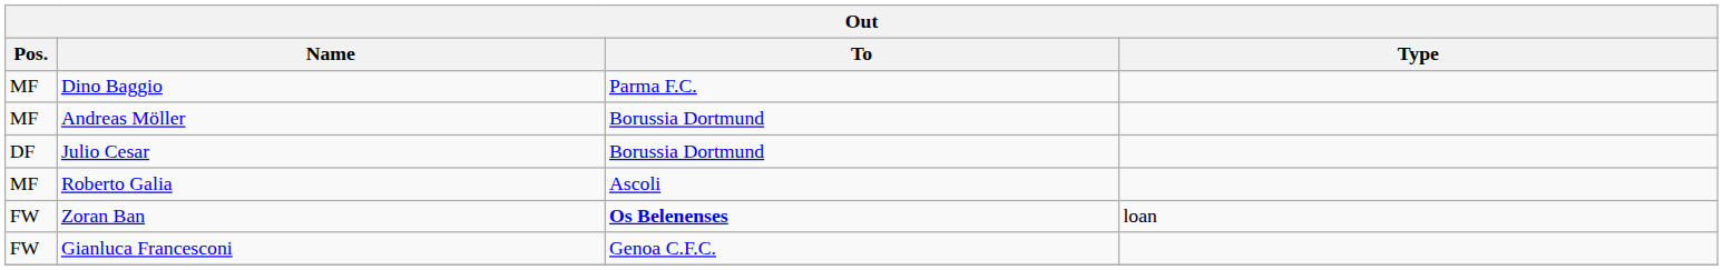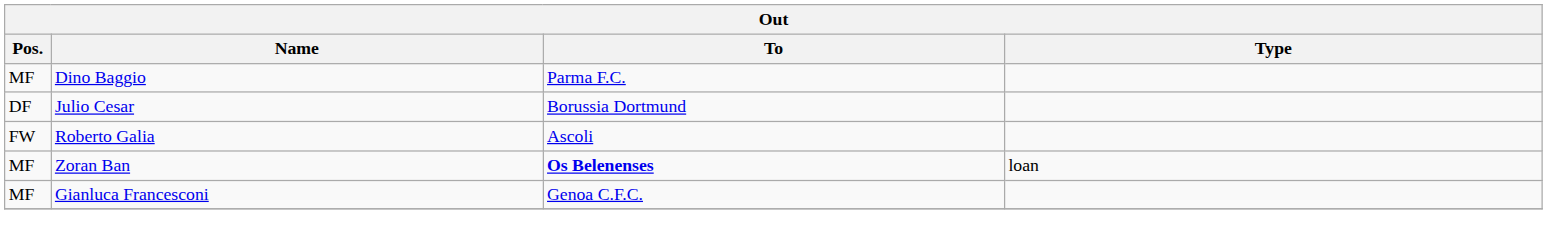- row: MF | Andreas Möller | Borussia Dortmund
Roberto Galia | Pos.: MF -> FW
Zoran Ban | Pos.: FW -> MF
Gianluca Francesconi | Pos.: FW -> MF
